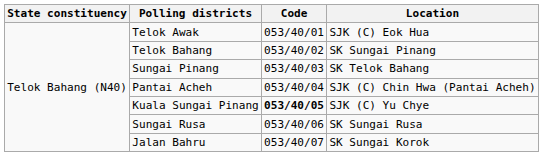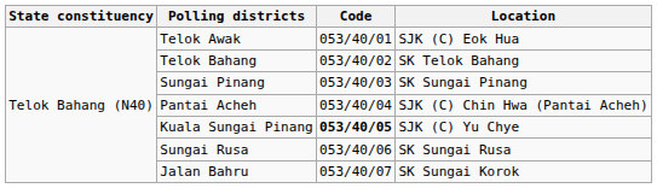Telok Bahang | Location: SK Sungai Pinang -> SK Telok Bahang
Sungai Pinang | Location: SK Telok Bahang -> SK Sungai Pinang
